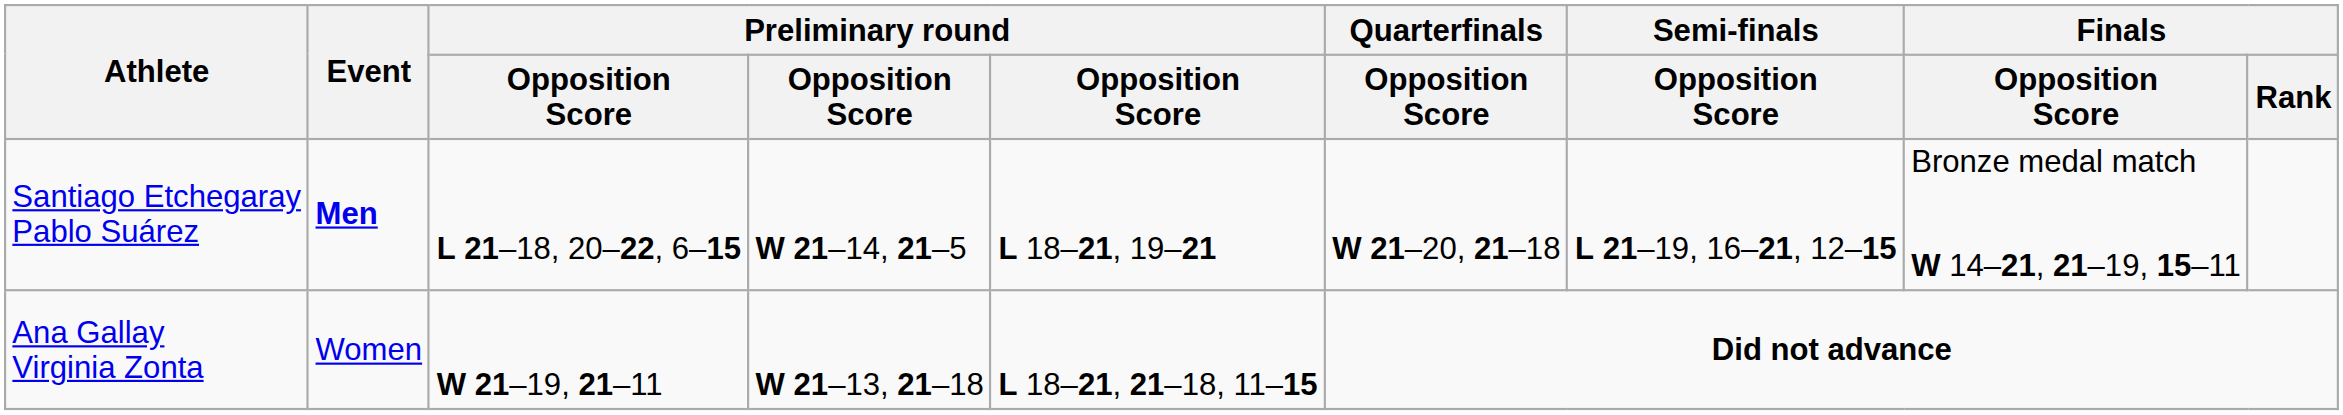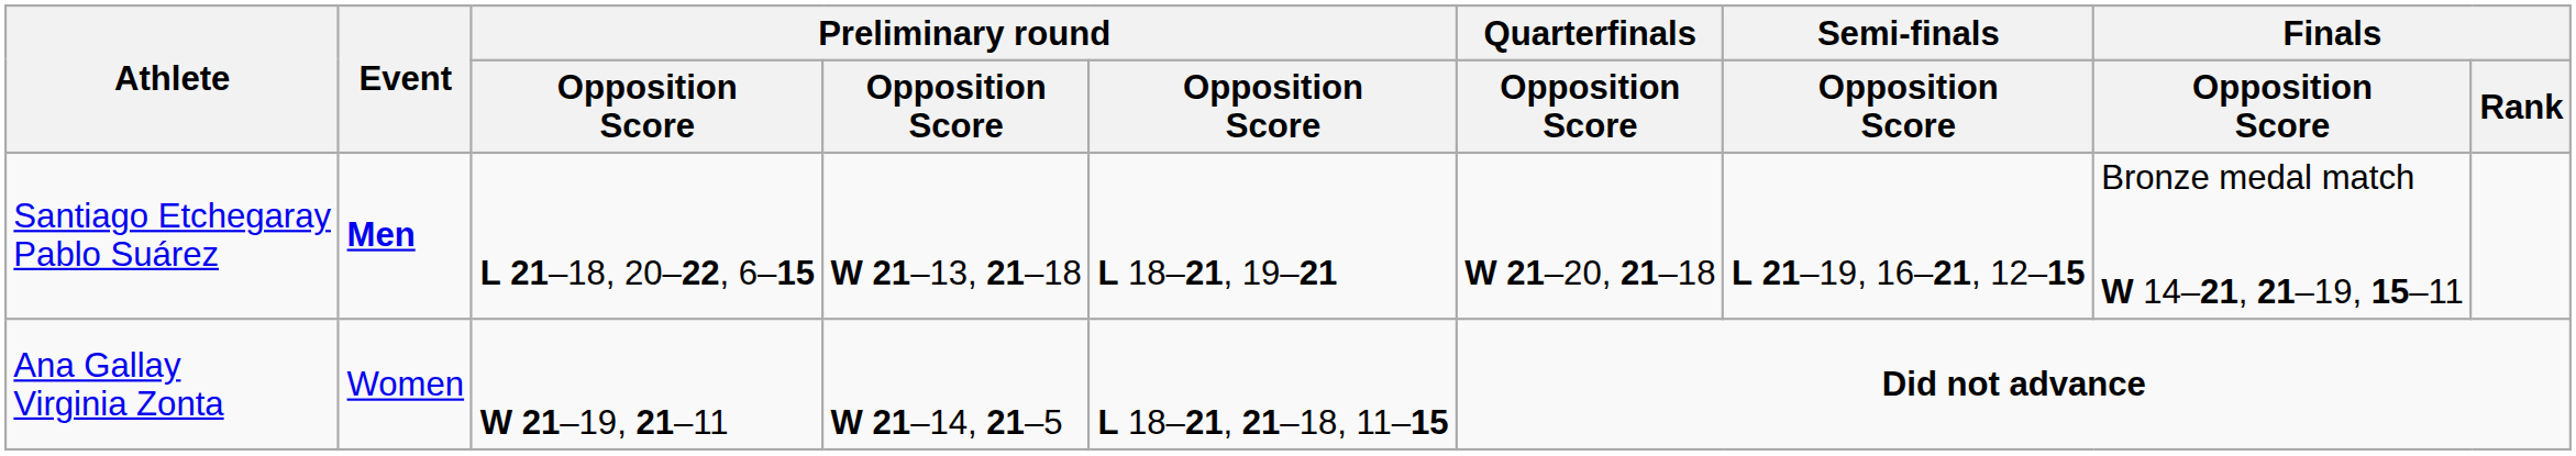Santiago Etchegaray Pablo Suárez | column 4: W 21–14, 21–5 -> W 21–13, 21–18
Ana Gallay Virginia Zonta | column 4: W 21–13, 21–18 -> W 21–14, 21–5
